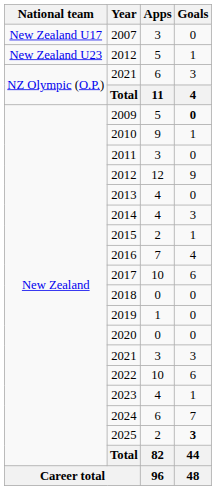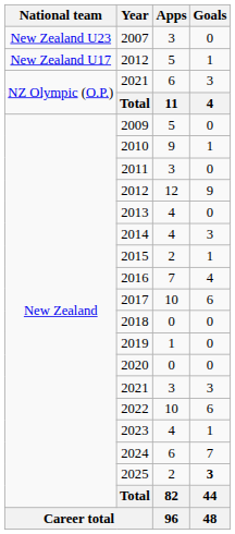2007 | National team: New Zealand U17 -> New Zealand U23
2012 / 5 | National team: New Zealand U23 -> New Zealand U17
2009 | Goals: bold -> normal
